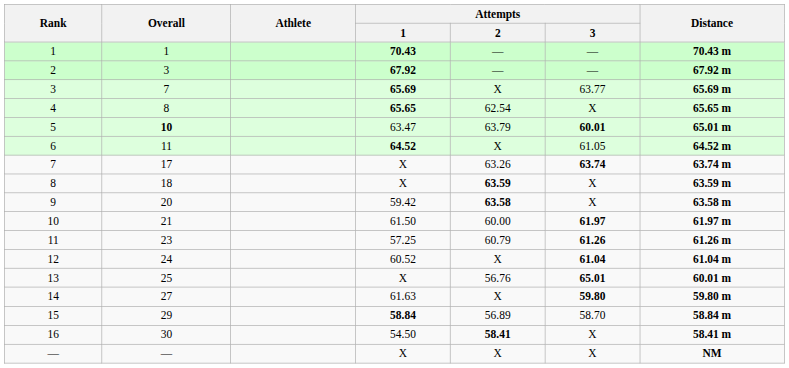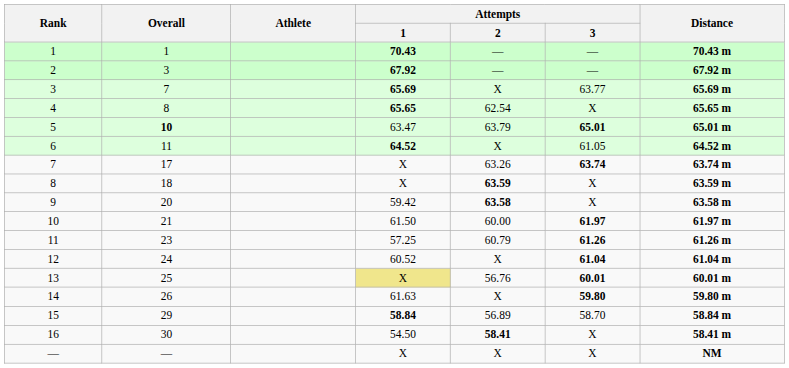5 | Attempts / 3: 60.01 -> 65.01
13 | Attempts / 1: no background -> khaki background
13 | Attempts / 3: 65.01 -> 60.01
14 | Overall: 27 -> 26
